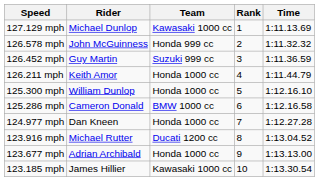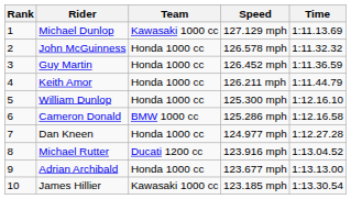columns swapped: Rank <-> Speed
John McGuinness | Team: Honda 999 cc -> Honda 1000 cc
Guy Martin | Team: Suzuki 999 cc -> Honda 1000 cc
